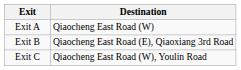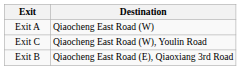rows swapped: Exit B <-> Exit C
